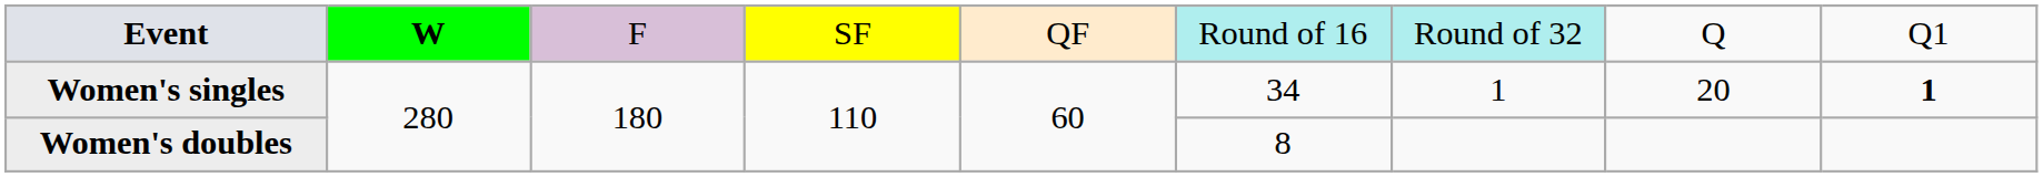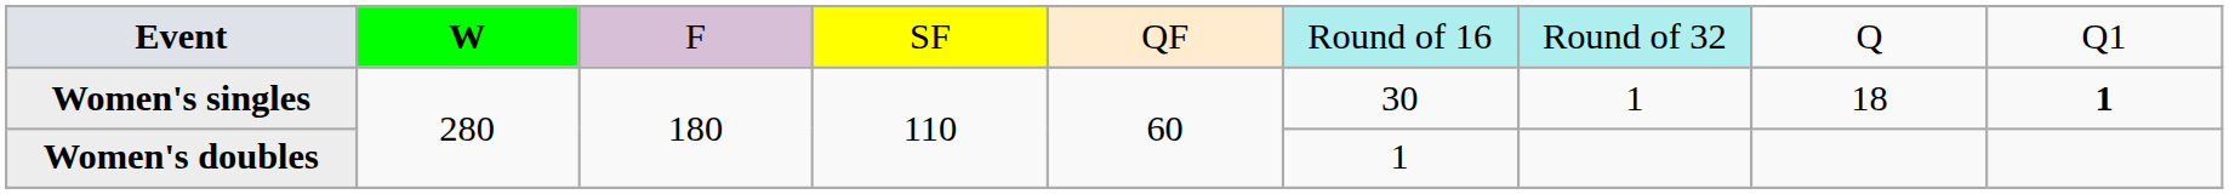Women's singles | column 6: 34 -> 30
Women's singles | column 8: 20 -> 18
Women's doubles | column 6: 8 -> 1
